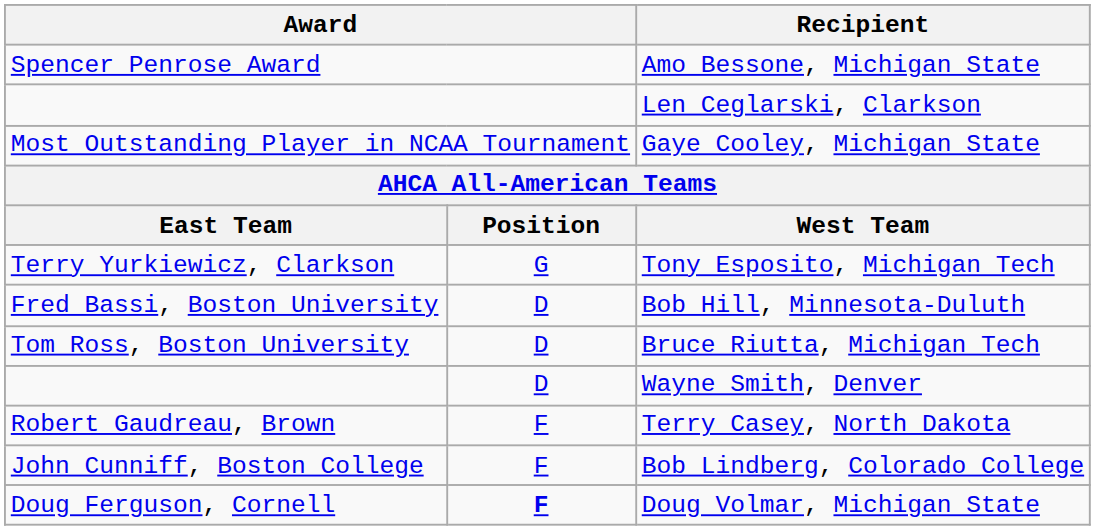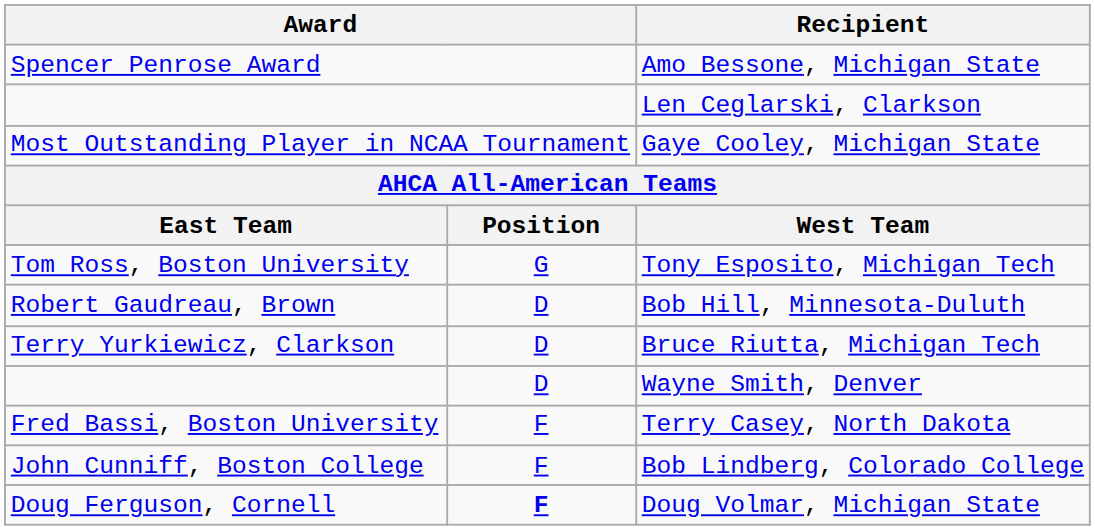Tony Esposito, Michigan Tech | column 1: Terry Yurkiewicz, Clarkson -> Tom Ross, Boston University
Bob Hill, Minnesota-Duluth | column 1: Fred Bassi, Boston University -> Robert Gaudreau, Brown
Bruce Riutta, Michigan Tech | column 1: Tom Ross, Boston University -> Terry Yurkiewicz, Clarkson
Terry Casey, North Dakota | column 1: Robert Gaudreau, Brown -> Fred Bassi, Boston University
